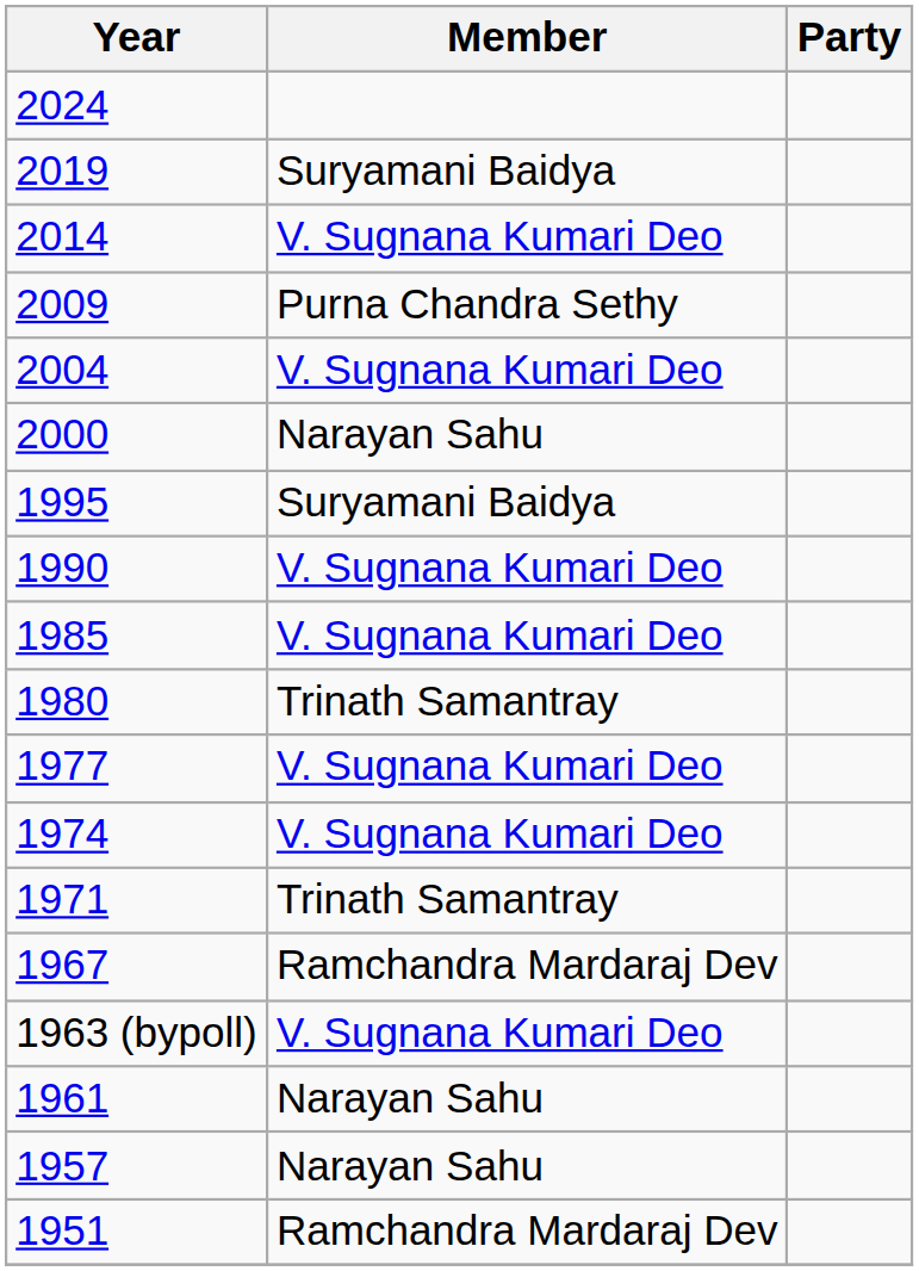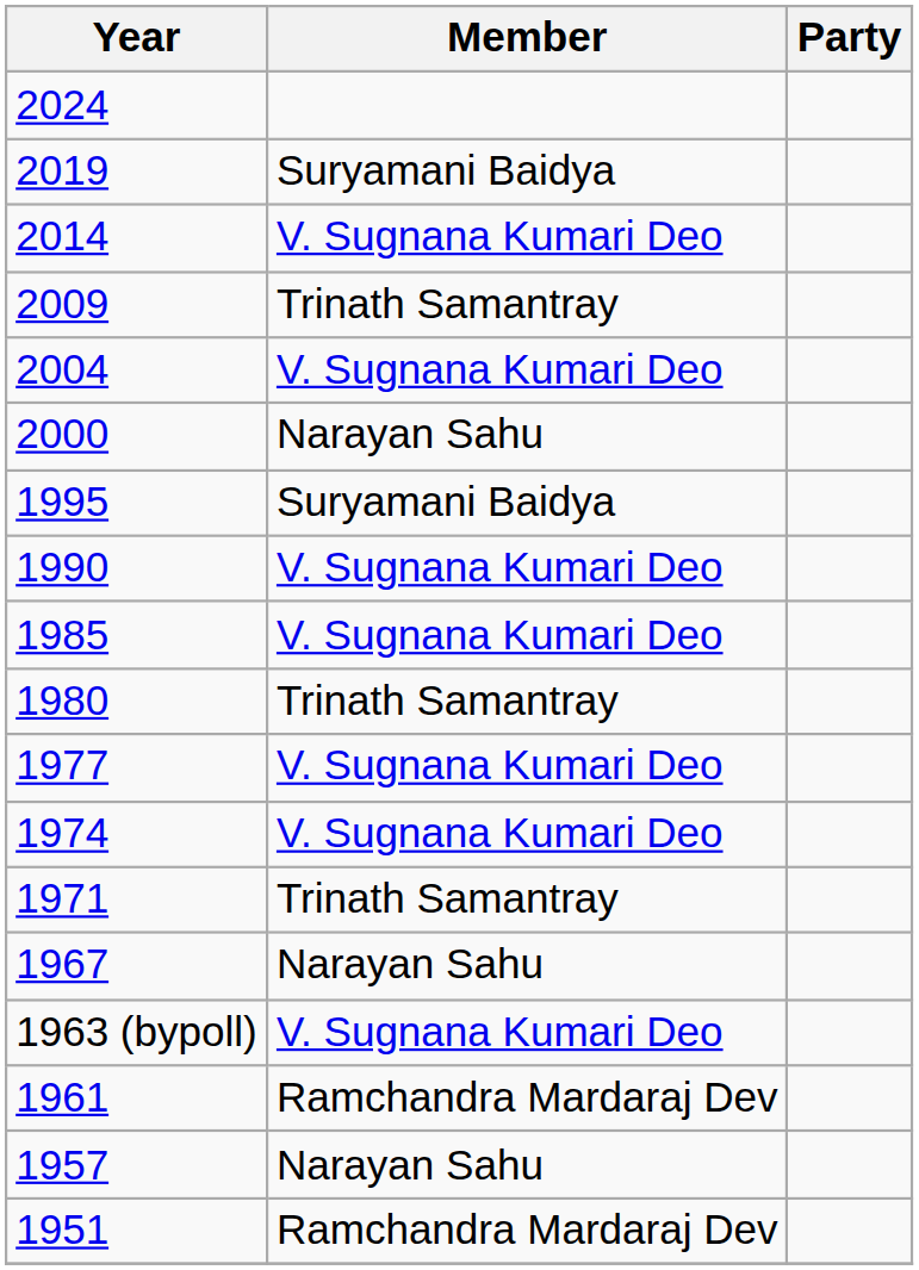2009 | Member: Purna Chandra Sethy -> Trinath Samantray
1967 | Member: Ramchandra Mardaraj Dev -> Narayan Sahu
1961 | Member: Narayan Sahu -> Ramchandra Mardaraj Dev
